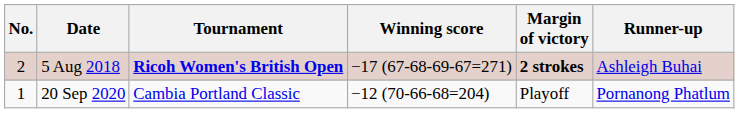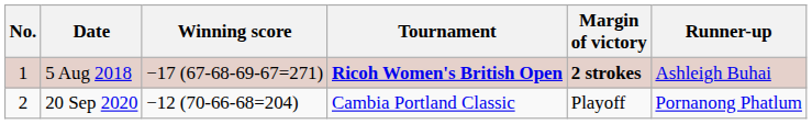columns swapped: Tournament <-> Winning score
5 Aug 2018 | No.: 2 -> 1
20 Sep 2020 | No.: 1 -> 2
